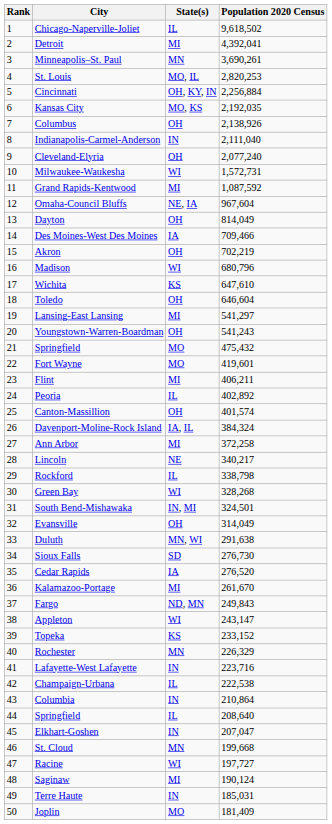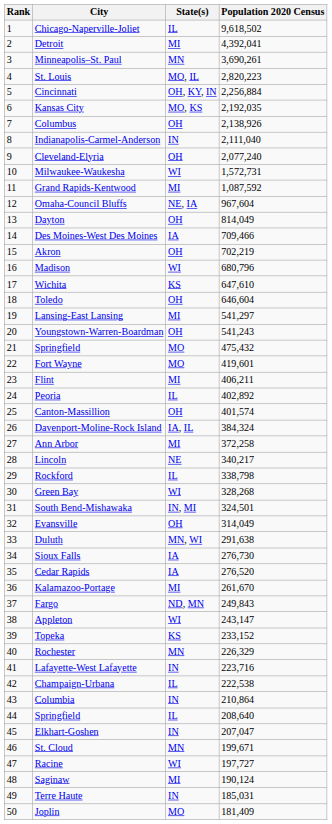St. Louis | Population 2020 Census: 2,820,253 -> 2,820,223
Sioux Falls | State(s): SD -> IA
St. Cloud | Population 2020 Census: 199,668 -> 199,671
